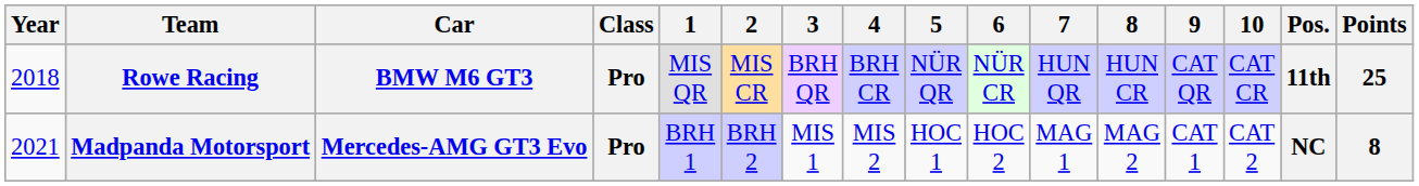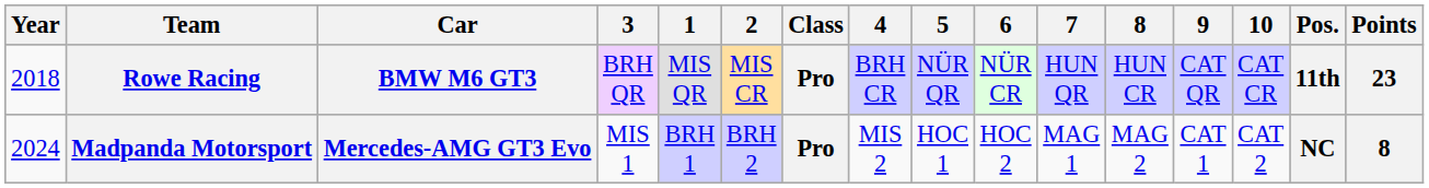columns swapped: Class <-> 3
Rowe Racing | Points: 25 -> 23
Madpanda Motorsport | Year: 2021 -> 2024
